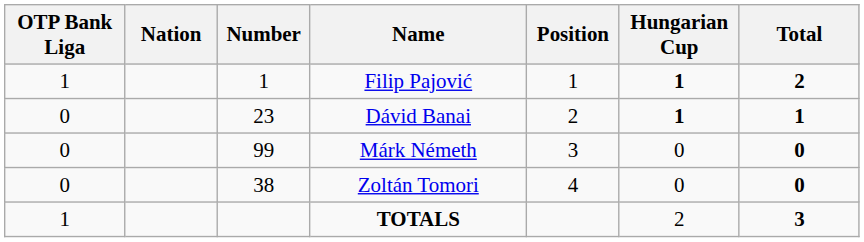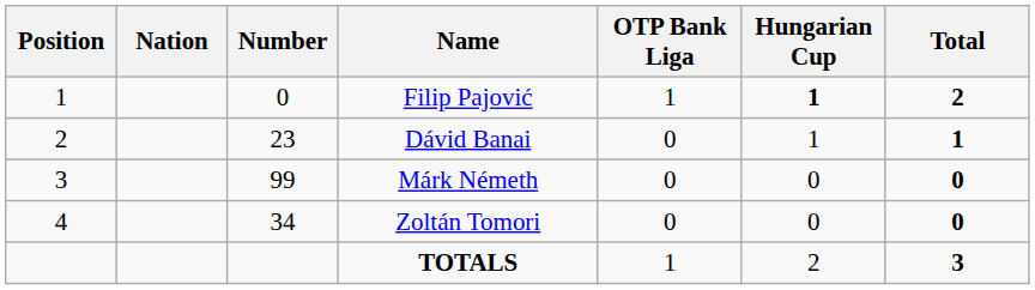columns swapped: Position <-> OTP Bank Liga
Filip Pajović | Number: 1 -> 0
Dávid Banai | Hungarian Cup: bold -> normal
Zoltán Tomori | Number: 38 -> 34
